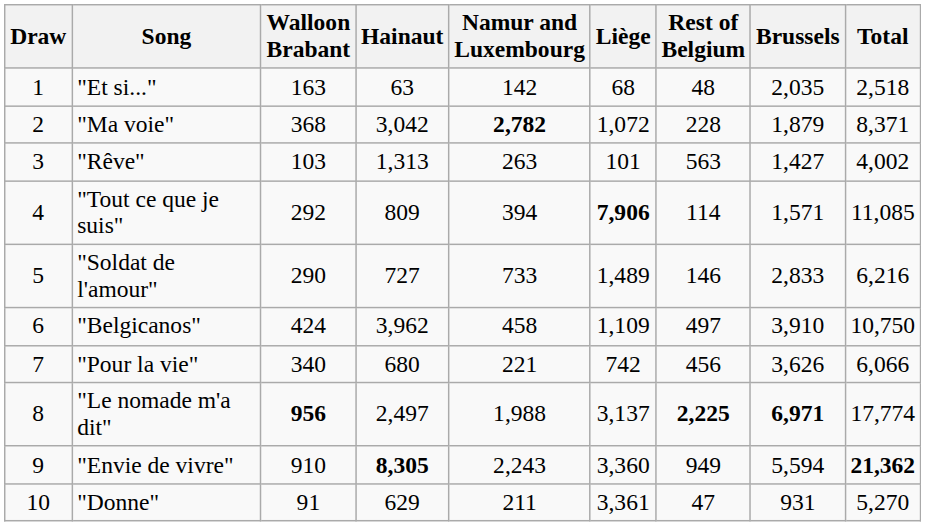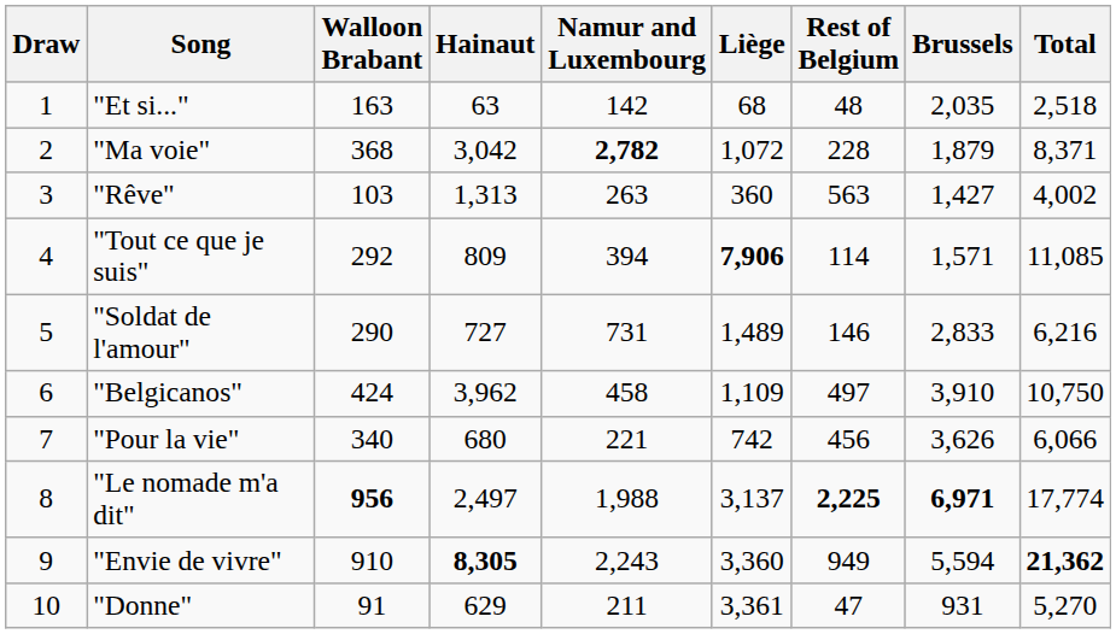"Rêve" | Liège: 101 -> 360
"Soldat de l'amour" | Namur and Luxembourg: 733 -> 731
